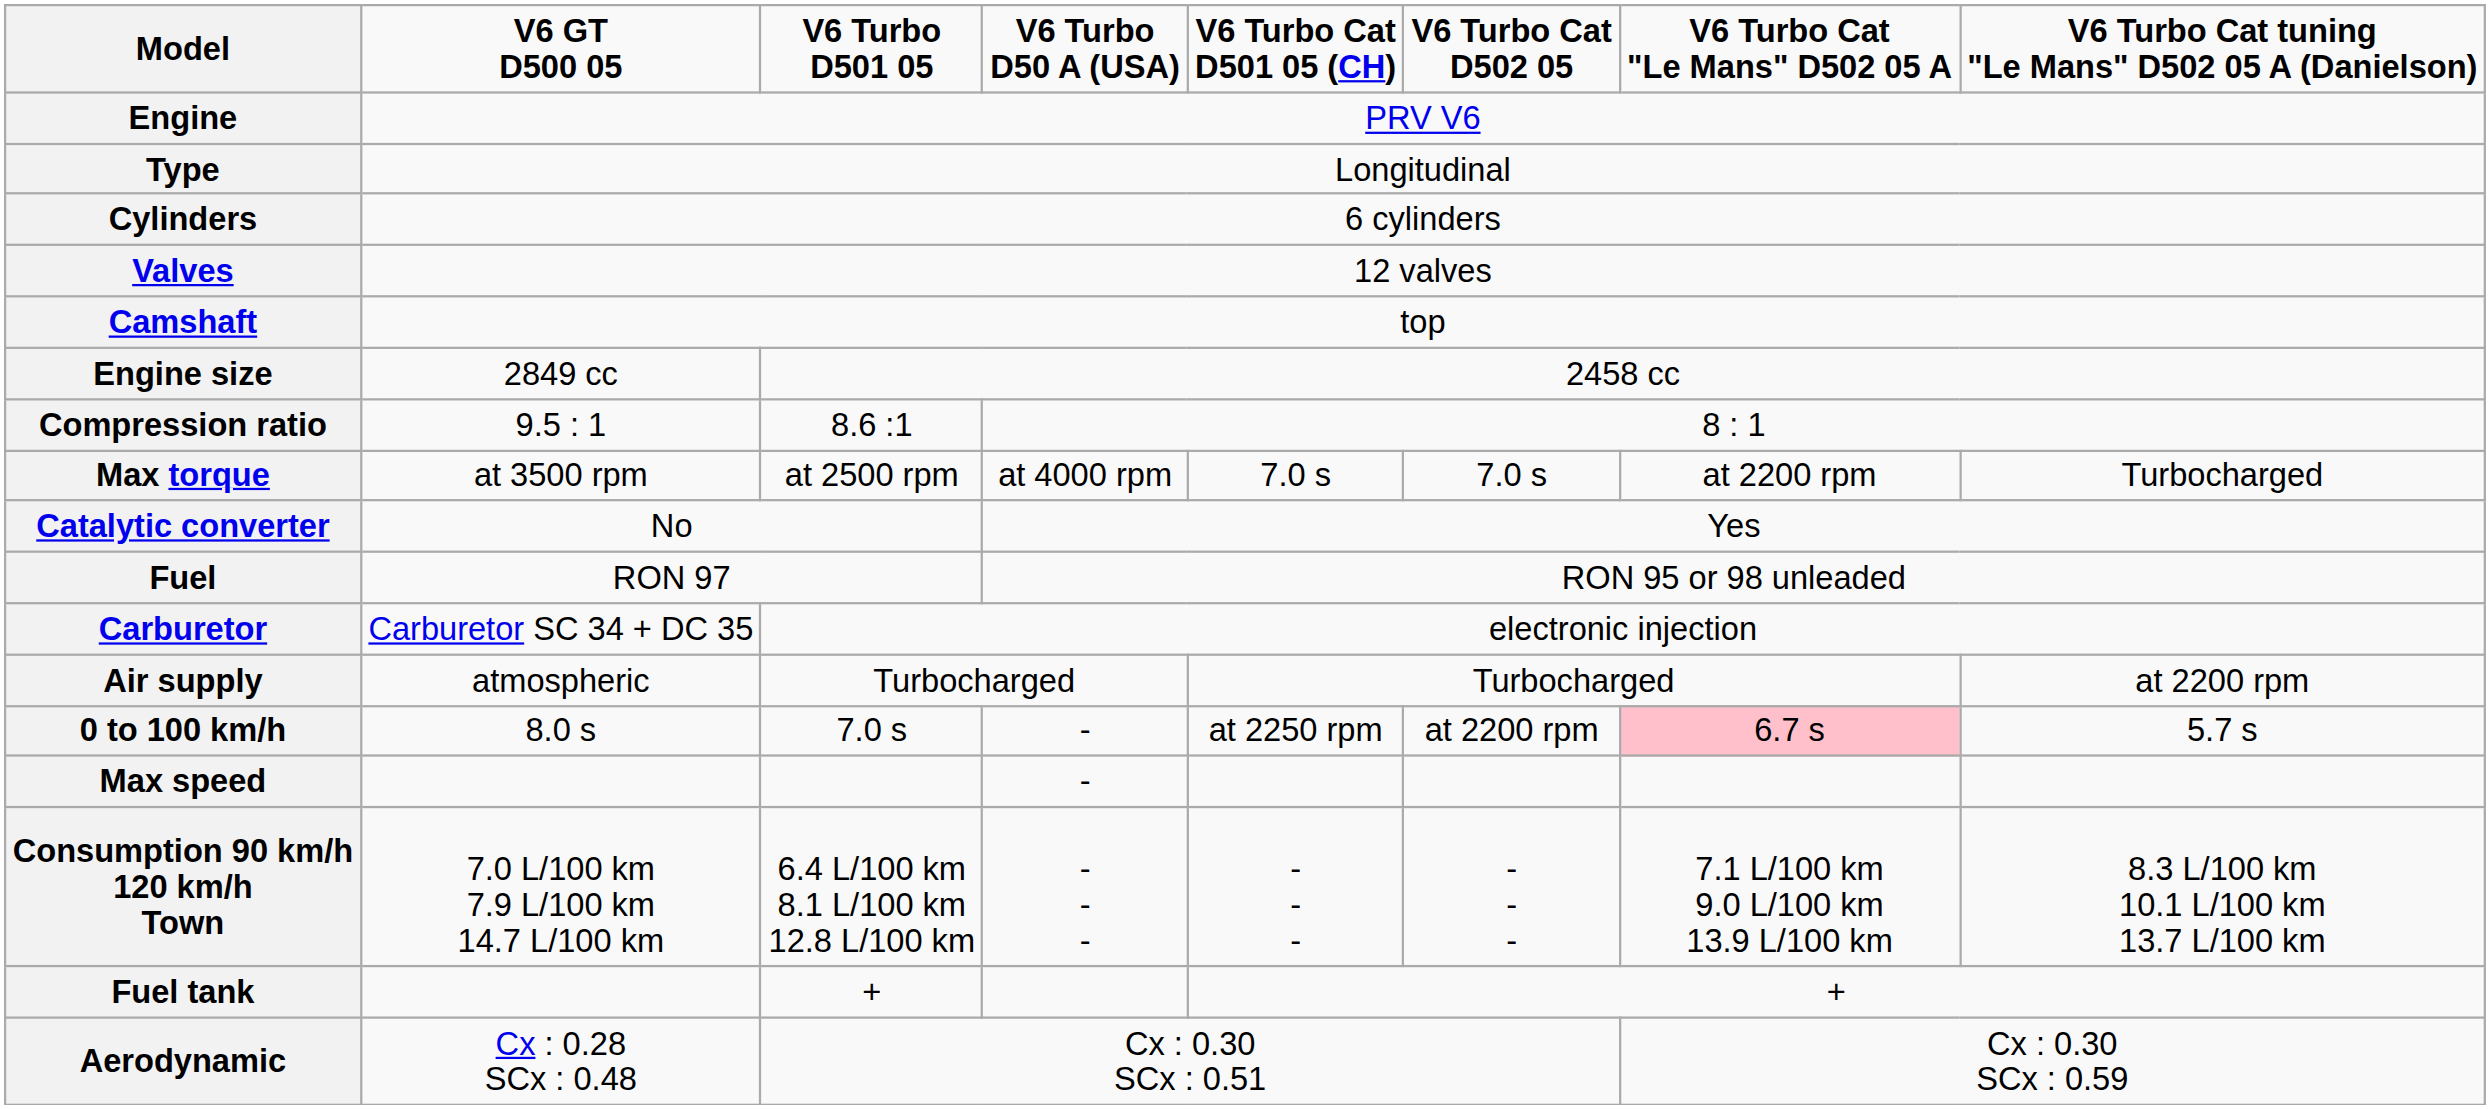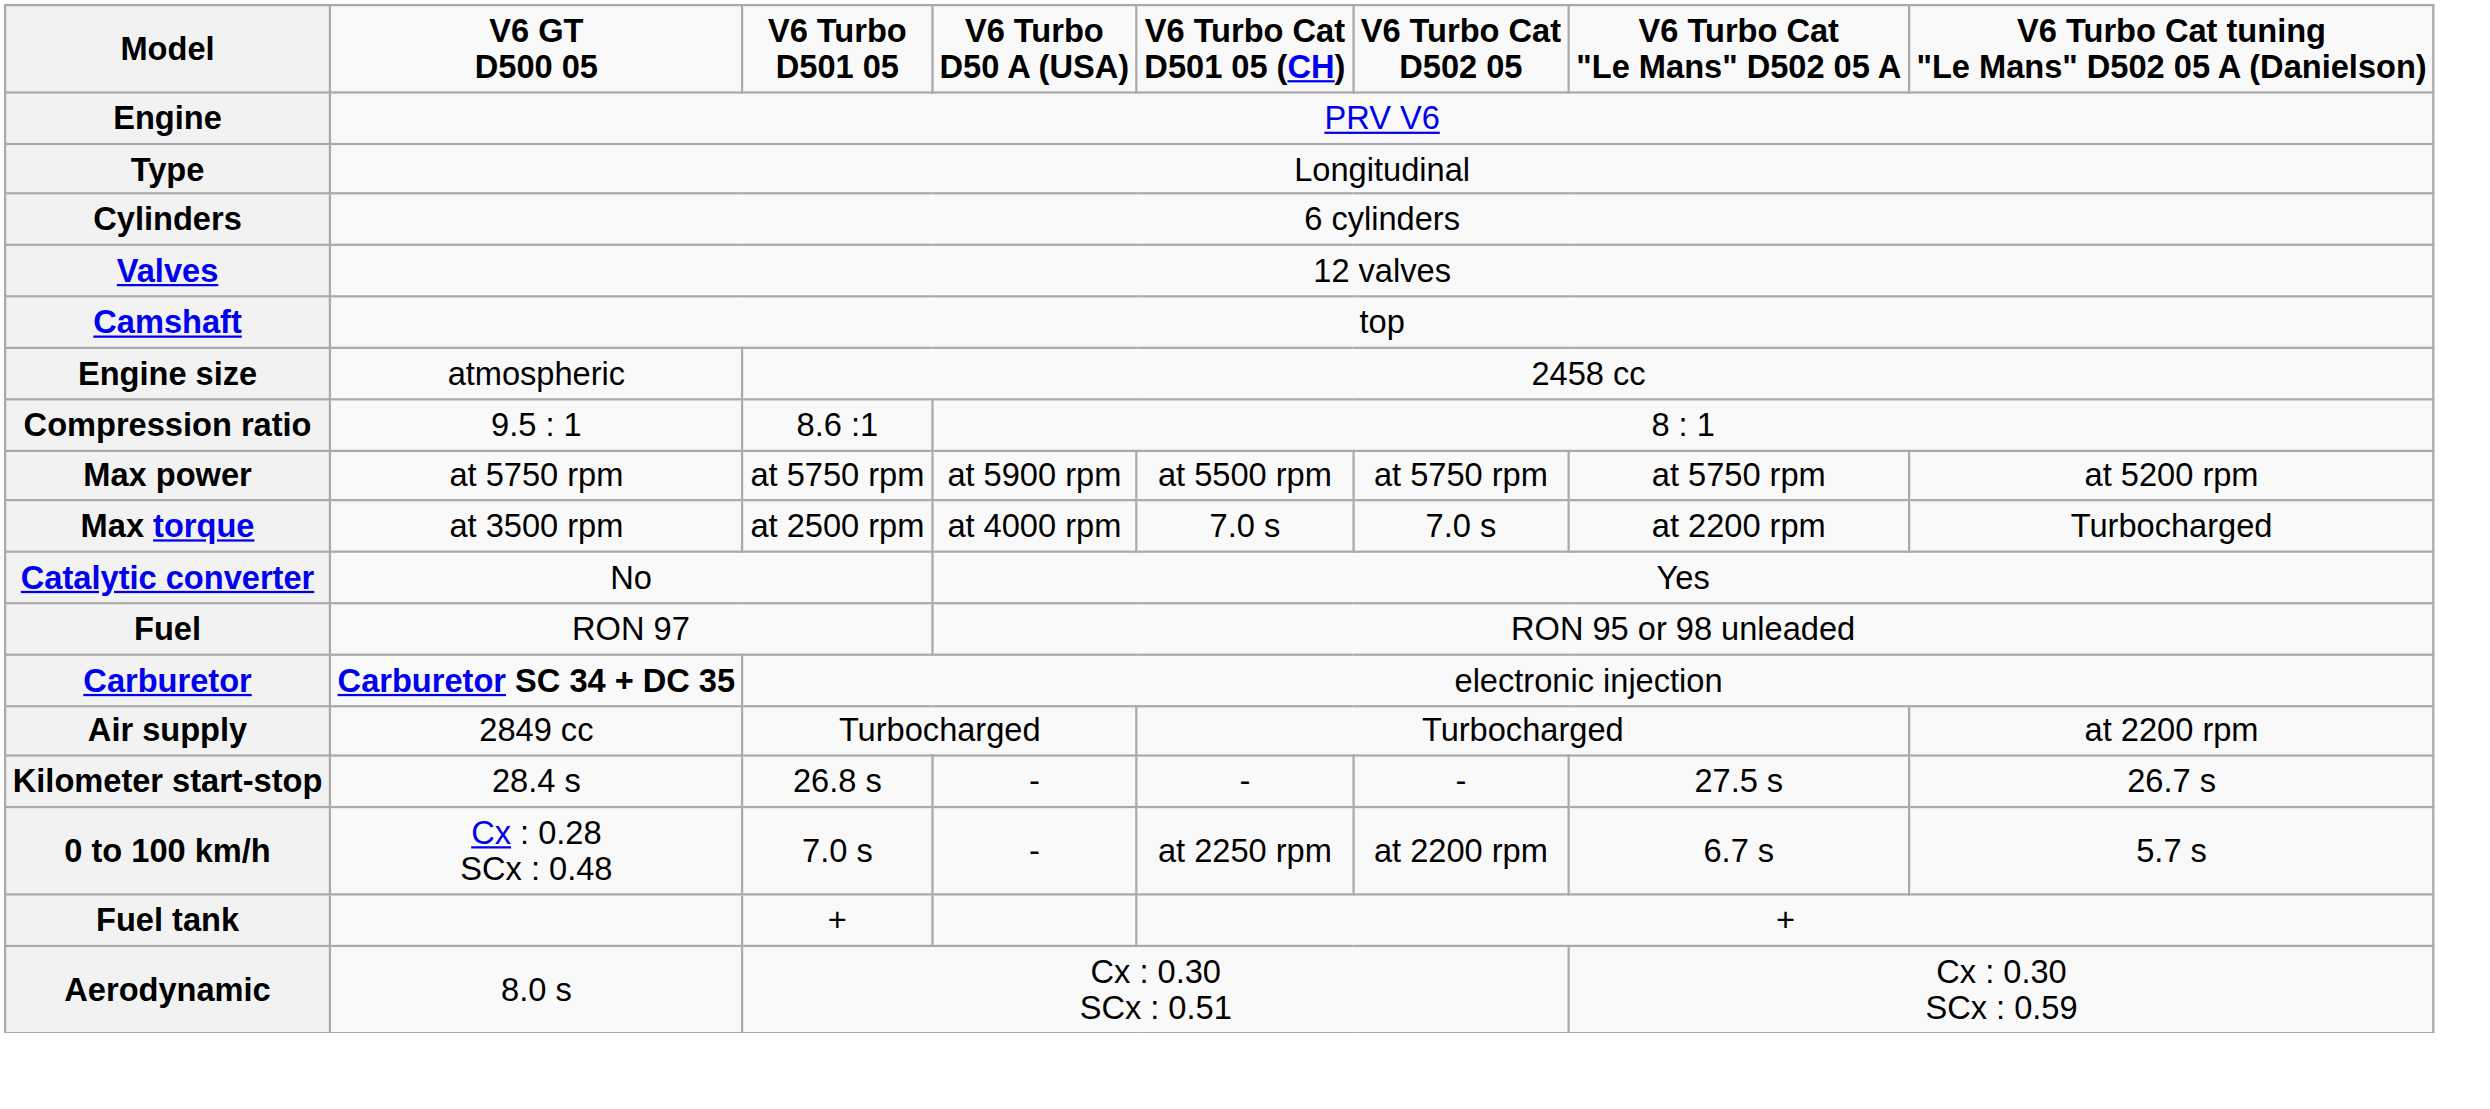Engine size | V6 GT D500 05: 2849 cc -> atmospheric
+ row: Max power | at 5750 rpm | at 5750 rpm | at 5900 rpm | at 5500 rpm | at 5750 rpm | at 5750 rpm | at 5200 rpm
Carburetor | V6 GT D500 05: normal -> bold
Air supply | V6 GT D500 05: atmospheric -> 2849 cc
+ row: Kilometer start-stop | 28.4 s | 26.8 s | - | - | - | 27.5 s | 26.7 s
0 to 100 km/h | V6 GT D500 05: 8.0 s -> Cx : 0.28 SCx : 0.48
0 to 100 km/h | V6 Turbo Cat "Le Mans" D502 05 A: pink background -> no background
- row: Max speed | -
- row: Consumption 90 km/h 120 km/h Town | 7.0 L/100 km 7.9 L/100 km 14.7 L/100 km | 6.4 L/100 km 8.1 L/100 km 12.8 L/100 km | - - - | - - - | - - - | 7.1 L/100 km 9.0 L/100 km 13.9 L/100 km | 8.3 L/100 km 10.1 L/100 km 13.7 L/100 km
Aerodynamic | V6 GT D500 05: Cx : 0.28 SCx : 0.48 -> 8.0 s
